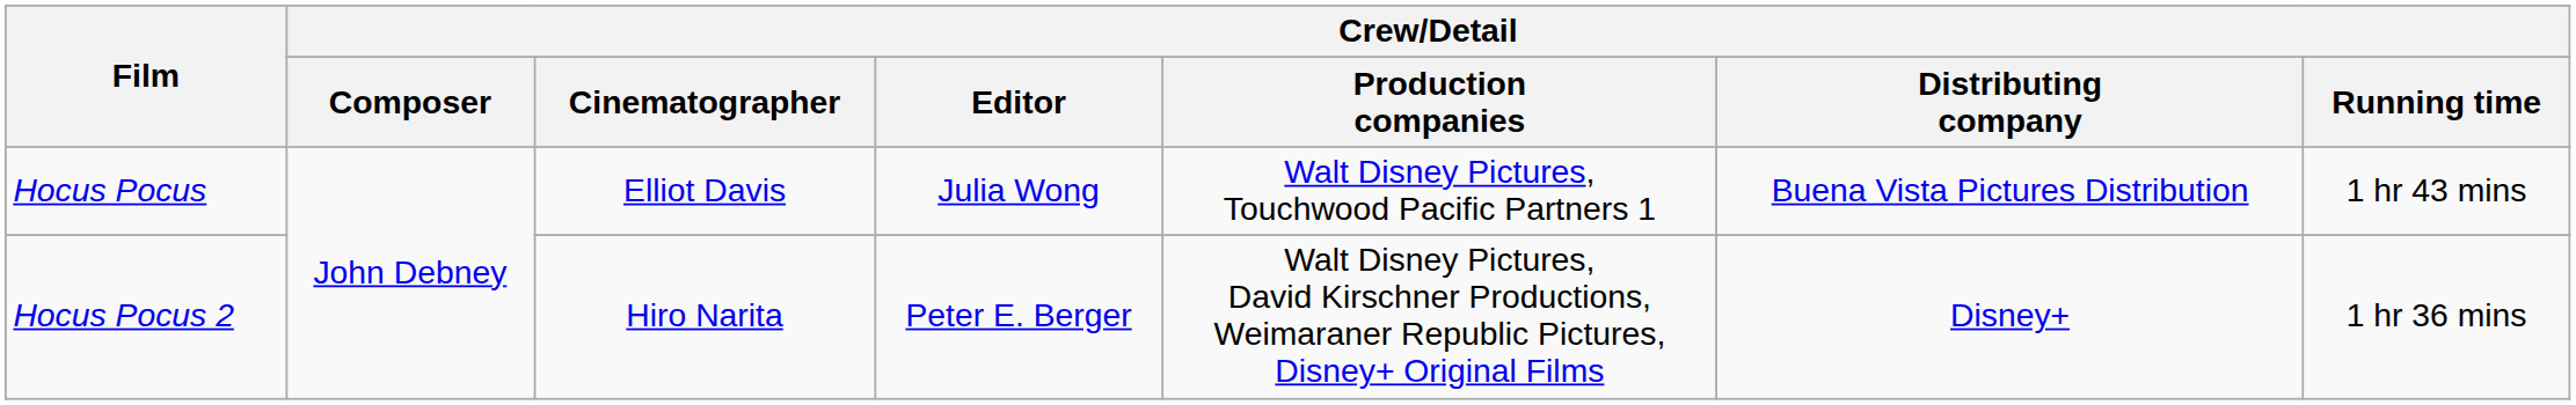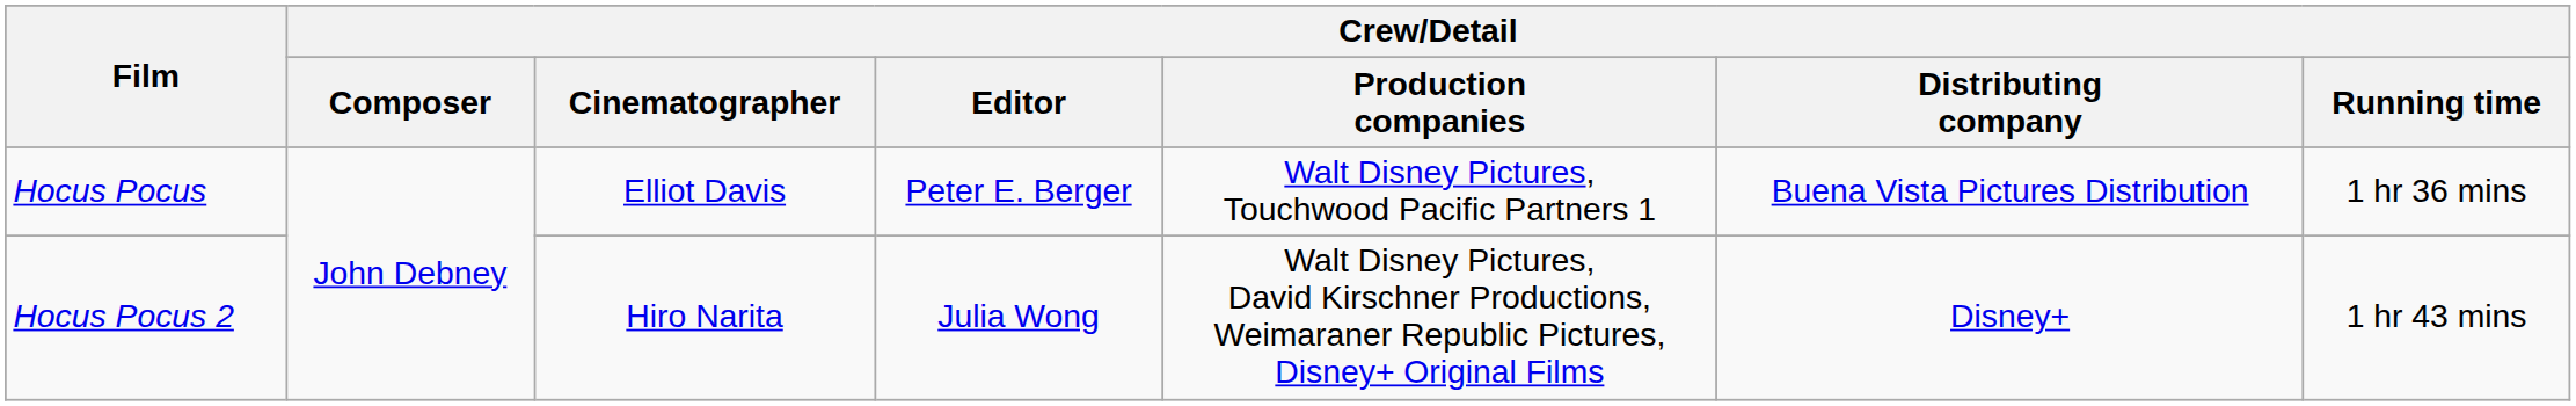Hocus Pocus | Crew/Detail / Editor: Julia Wong -> Peter E. Berger
Hocus Pocus | Crew/Detail / Running time: 1 hr 43 mins -> 1 hr 36 mins
Hocus Pocus 2 | Crew/Detail / Editor: Peter E. Berger -> Julia Wong
Hocus Pocus 2 | Crew/Detail / Running time: 1 hr 36 mins -> 1 hr 43 mins
